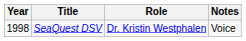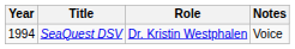SeaQuest DSV | Year: 1998 -> 1994
